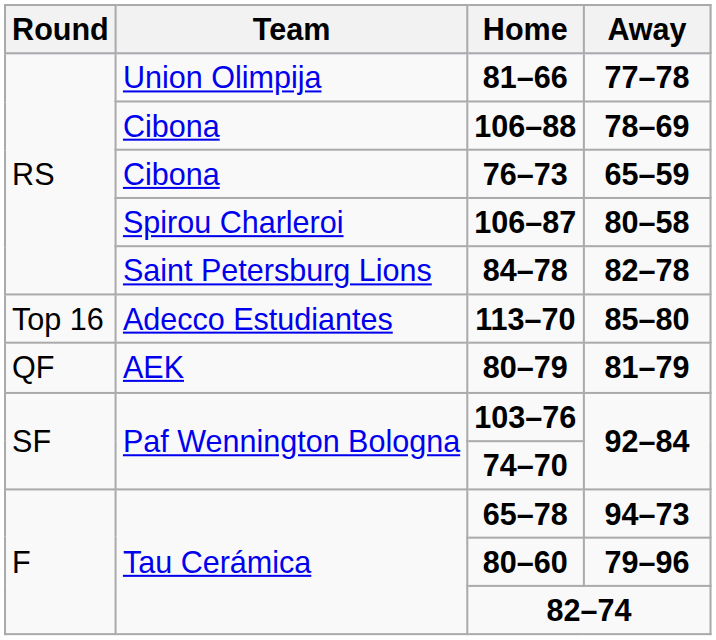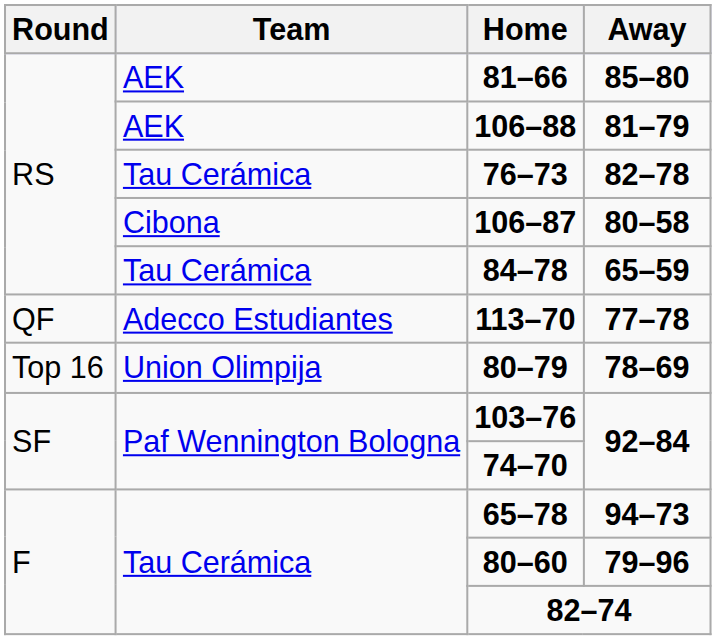81–66 | Team: Union Olimpija -> AEK
81–66 | Away: 77–78 -> 85–80
106–88 | Team: Cibona -> AEK
106–88 | Away: 78–69 -> 81–79
76–73 | Team: Cibona -> Tau Cerámica
76–73 | Away: 65–59 -> 82–78
106–87 | Team: Spirou Charleroi -> Cibona
84–78 | Team: Saint Petersburg Lions -> Tau Cerámica
84–78 | Away: 82–78 -> 65–59
113–70 | Round: Top 16 -> QF
113–70 | Away: 85–80 -> 77–78
80–79 | Round: QF -> Top 16
80–79 | Team: AEK -> Union Olimpija
80–79 | Away: 81–79 -> 78–69
